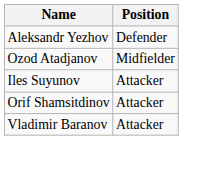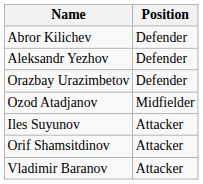+ row: Abror Kilichev | Defender
+ row: Orazbay Urazimbetov | Defender
